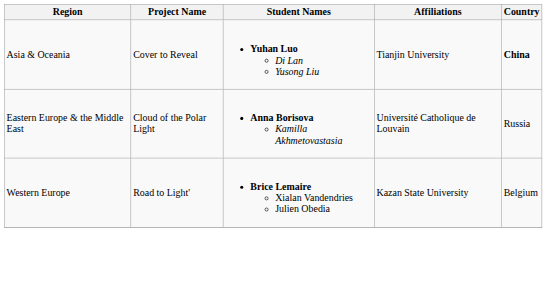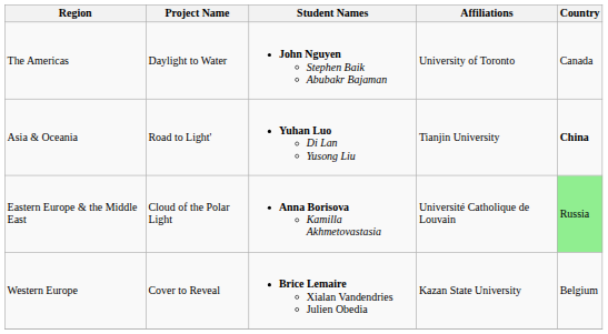+ row: The Americas | Daylight to Water | John Nguyen Stephen Baik Abubakr Bajaman | University of Toronto | Canada
Asia & Oceania | Project Name: Cover to Reveal -> Road to Light'
Eastern Europe & the Middle East | Country: no background -> lightgreen background
Western Europe | Project Name: Road to Light' -> Cover to Reveal
